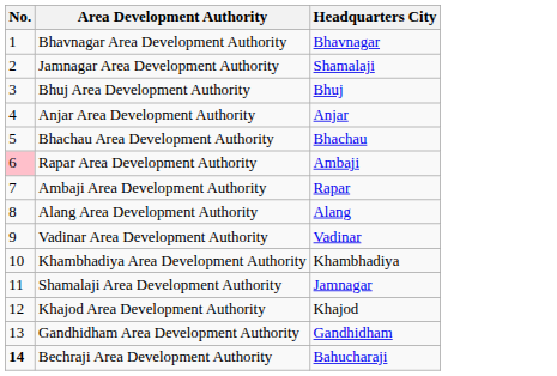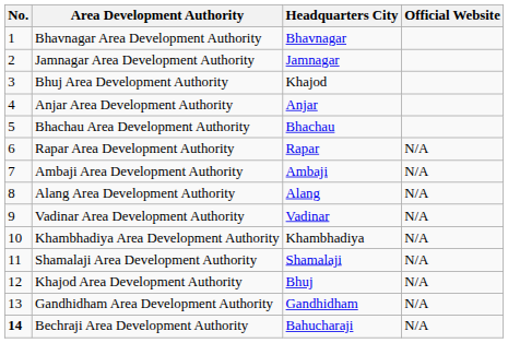+ column: Official Website | N/A | N/A | N/A | N/A | N/A | N/A | N/A | N/A | N/A
Jamnagar Area Development Authority | Headquarters City: Shamalaji -> Jamnagar
Bhuj Area Development Authority | Headquarters City: Bhuj -> Khajod
Rapar Area Development Authority | No.: pink background -> no background
Rapar Area Development Authority | Headquarters City: Ambaji -> Rapar
Ambaji Area Development Authority | Headquarters City: Rapar -> Ambaji
Shamalaji Area Development Authority | Headquarters City: Jamnagar -> Shamalaji
Khajod Area Development Authority | Headquarters City: Khajod -> Bhuj
